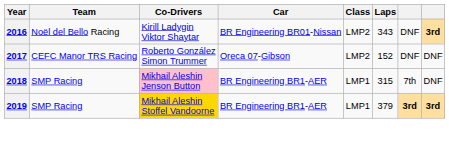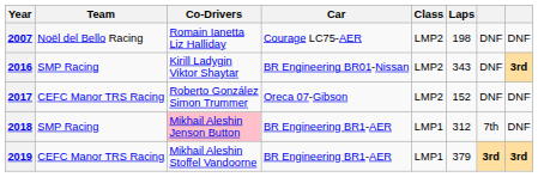+ row: 2007 | Noël del Bello Racing | Romain Ianetta Liz Halliday | Courage LC75-AER | LMP2 | 198 | DNF | DNF
2016 | Team: Noël del Bello Racing -> SMP Racing
2018 | Laps: 315 -> 312
2019 | Team: SMP Racing -> CEFC Manor TRS Racing
2019 | Co-Drivers: gold background -> no background
